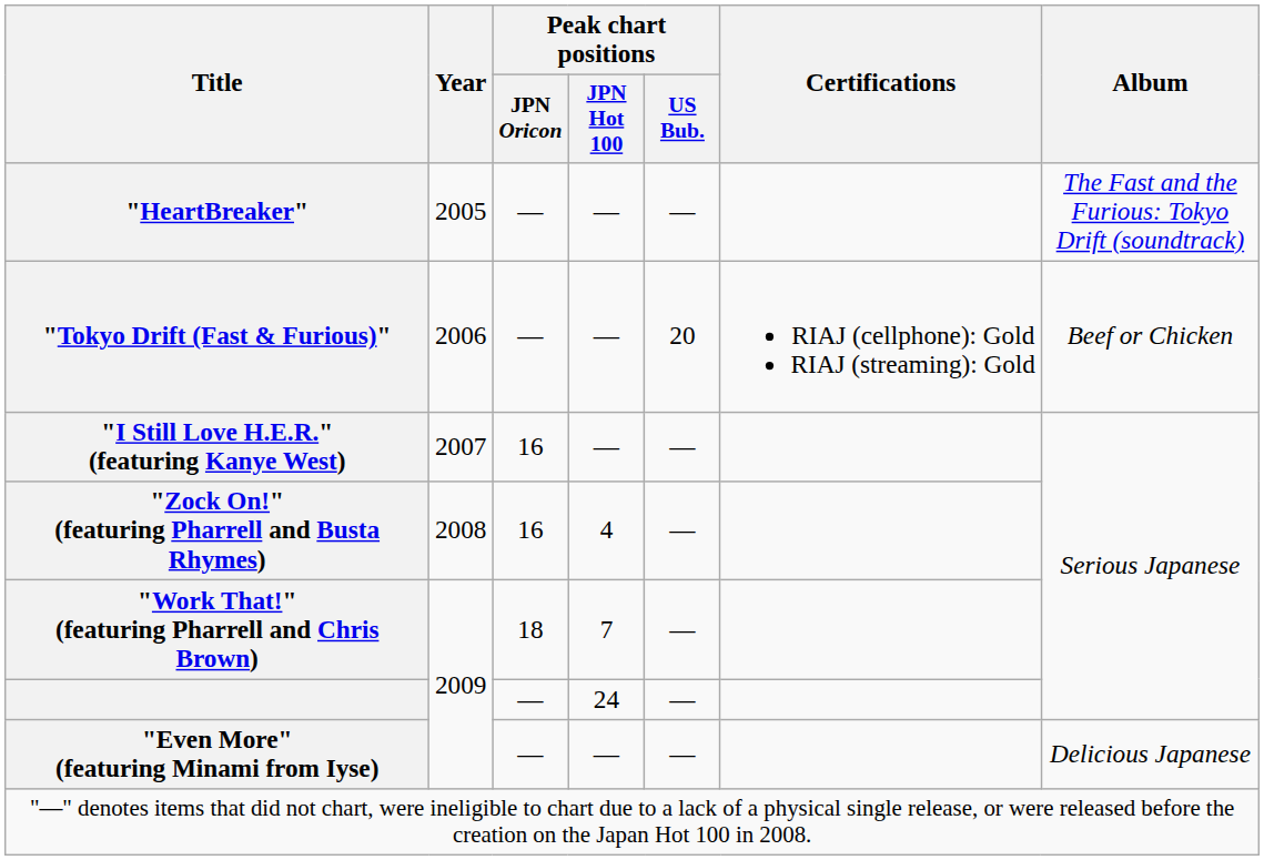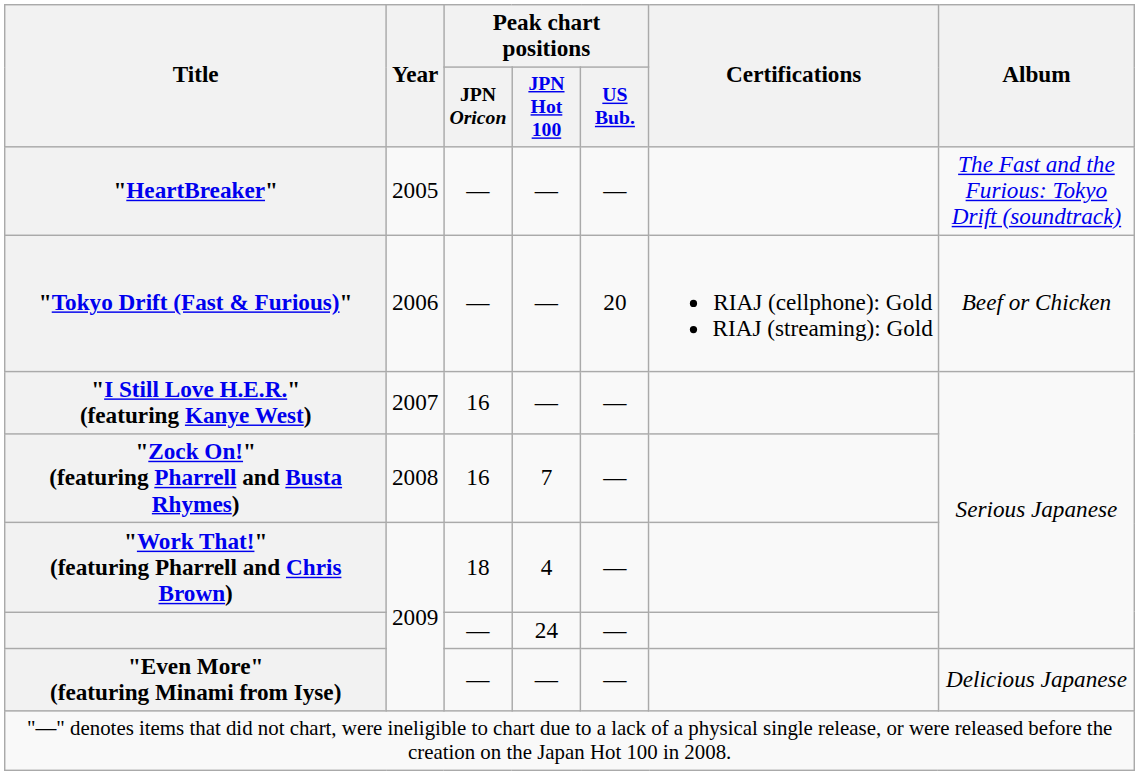"Zock On!" (featuring Pharrell and Busta Rhymes) | Peak chart positions / JPN Hot 100: 4 -> 7
"Work That!" (featuring Pharrell and Chris Brown) | Peak chart positions / JPN Hot 100: 7 -> 4
